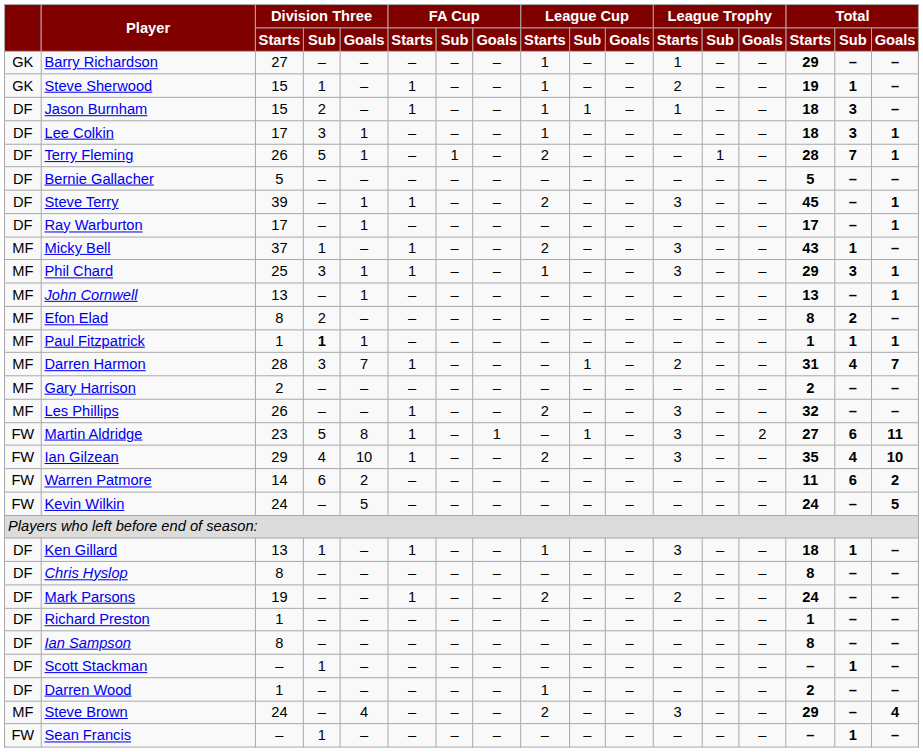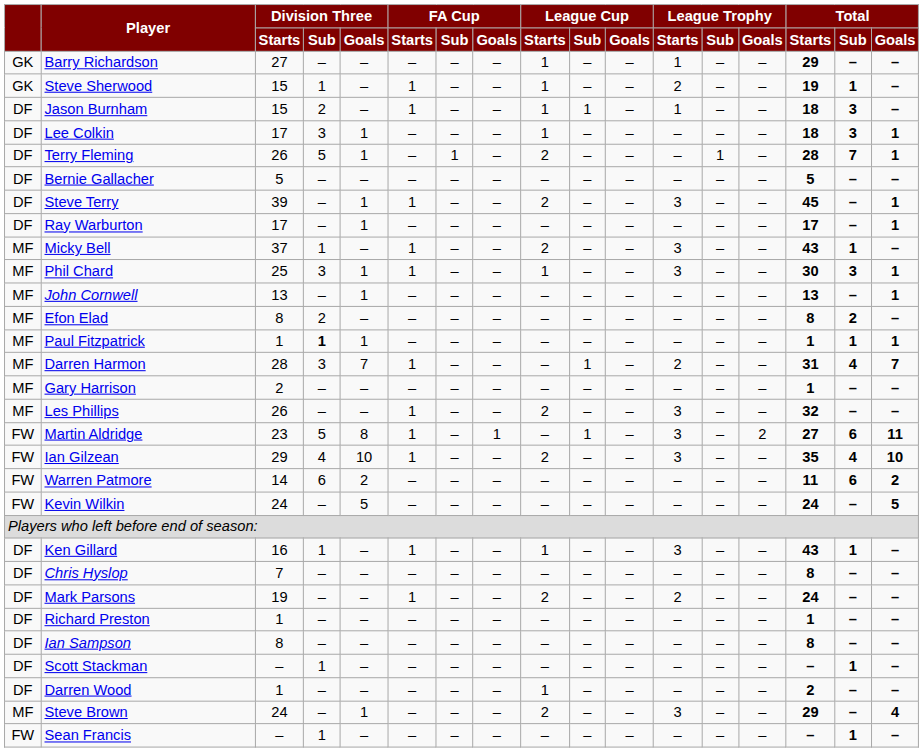Phil Chard | Total / Starts: 29 -> 30
Gary Harrison | Total / Starts: 2 -> 1
Ken Gillard | Division Three / Starts: 13 -> 16
Ken Gillard | Total / Starts: 18 -> 43
Chris Hyslop | Division Three / Starts: 8 -> 7
Steve Brown | Division Three / Goals: 4 -> 1
